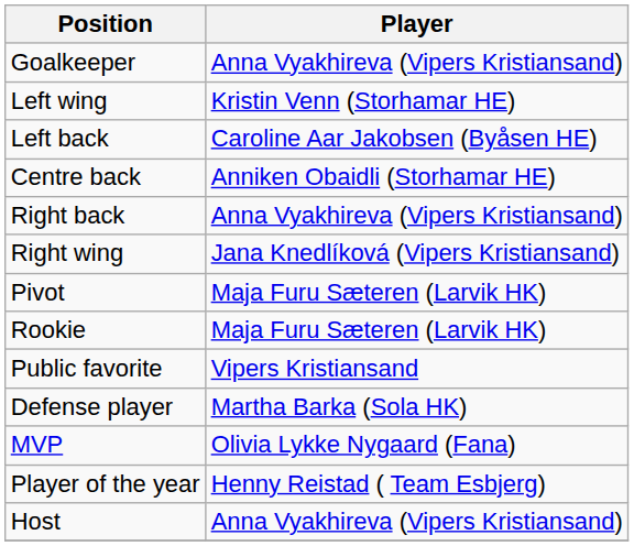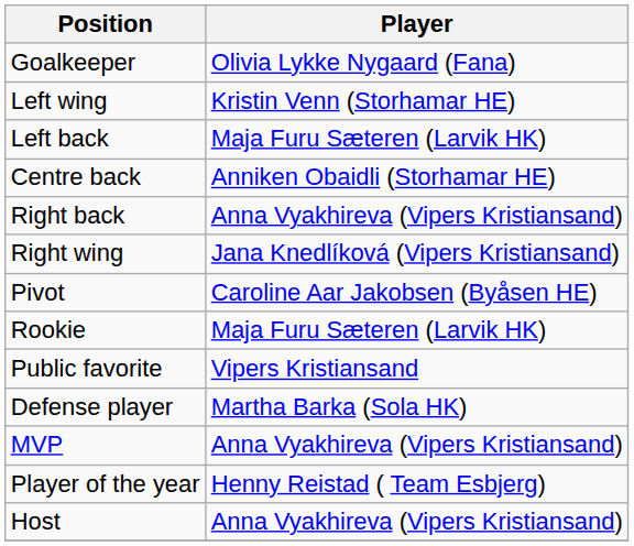Goalkeeper | Player: Anna Vyakhireva (Vipers Kristiansand) -> Olivia Lykke Nygaard (Fana)
Left back | Player: Caroline Aar Jakobsen (Byåsen HE) -> Maja Furu Sæteren (Larvik HK)
Pivot | Player: Maja Furu Sæteren (Larvik HK) -> Caroline Aar Jakobsen (Byåsen HE)
MVP | Player: Olivia Lykke Nygaard (Fana) -> Anna Vyakhireva (Vipers Kristiansand)
